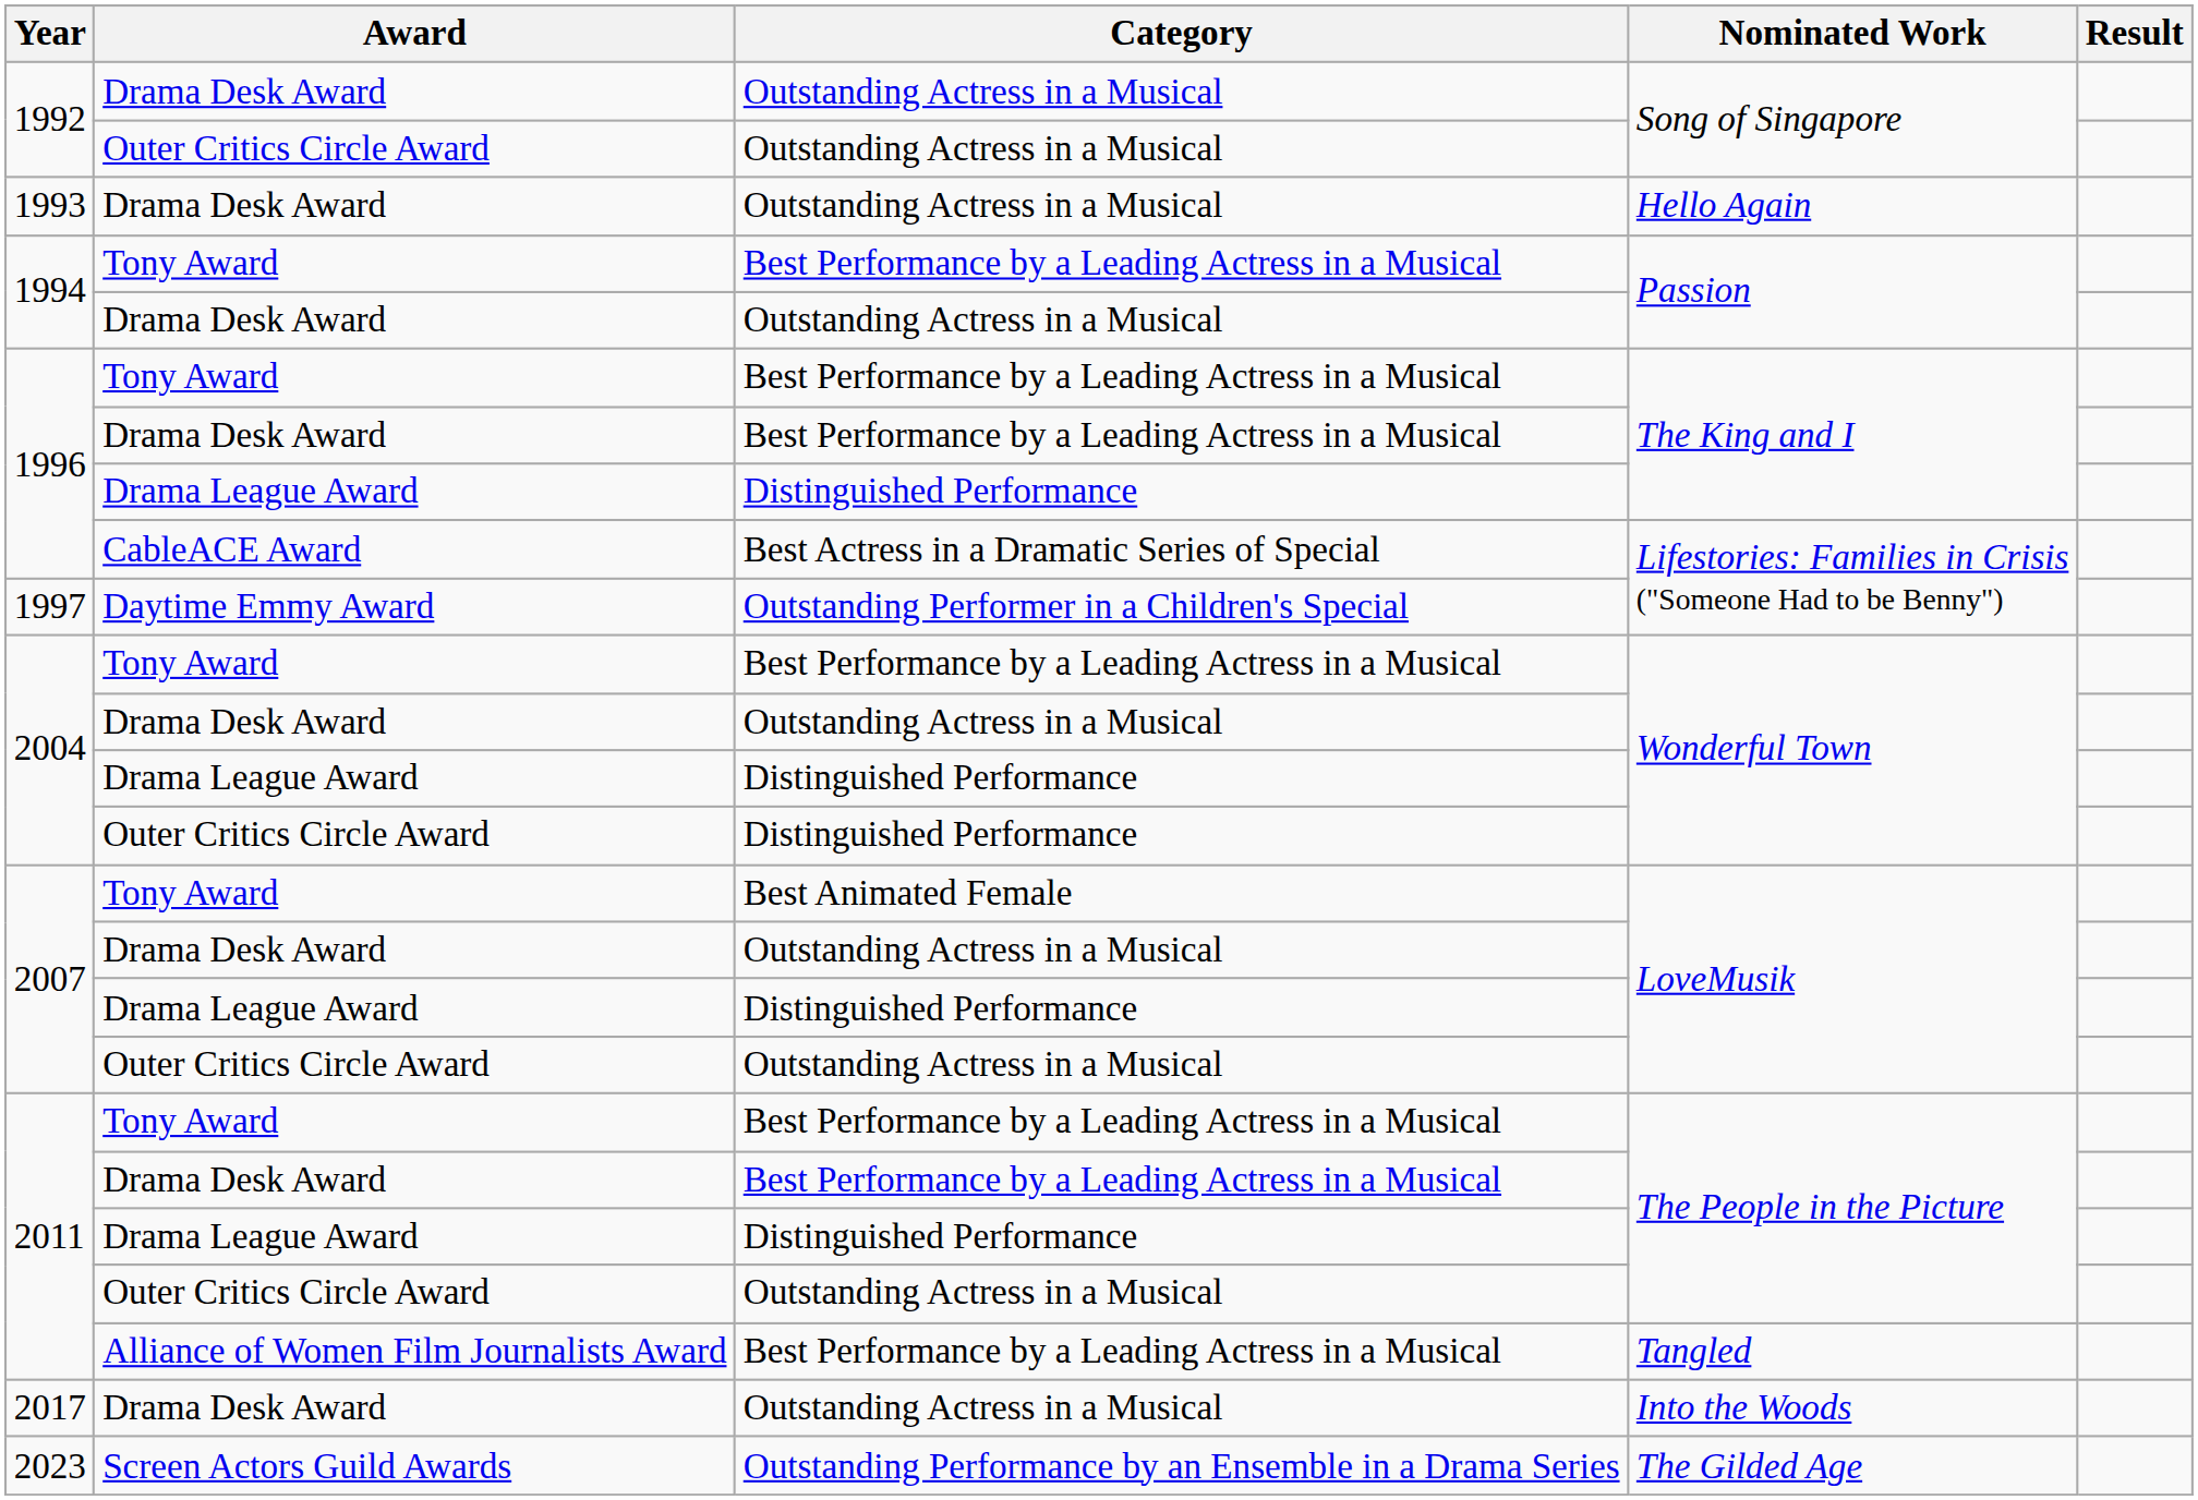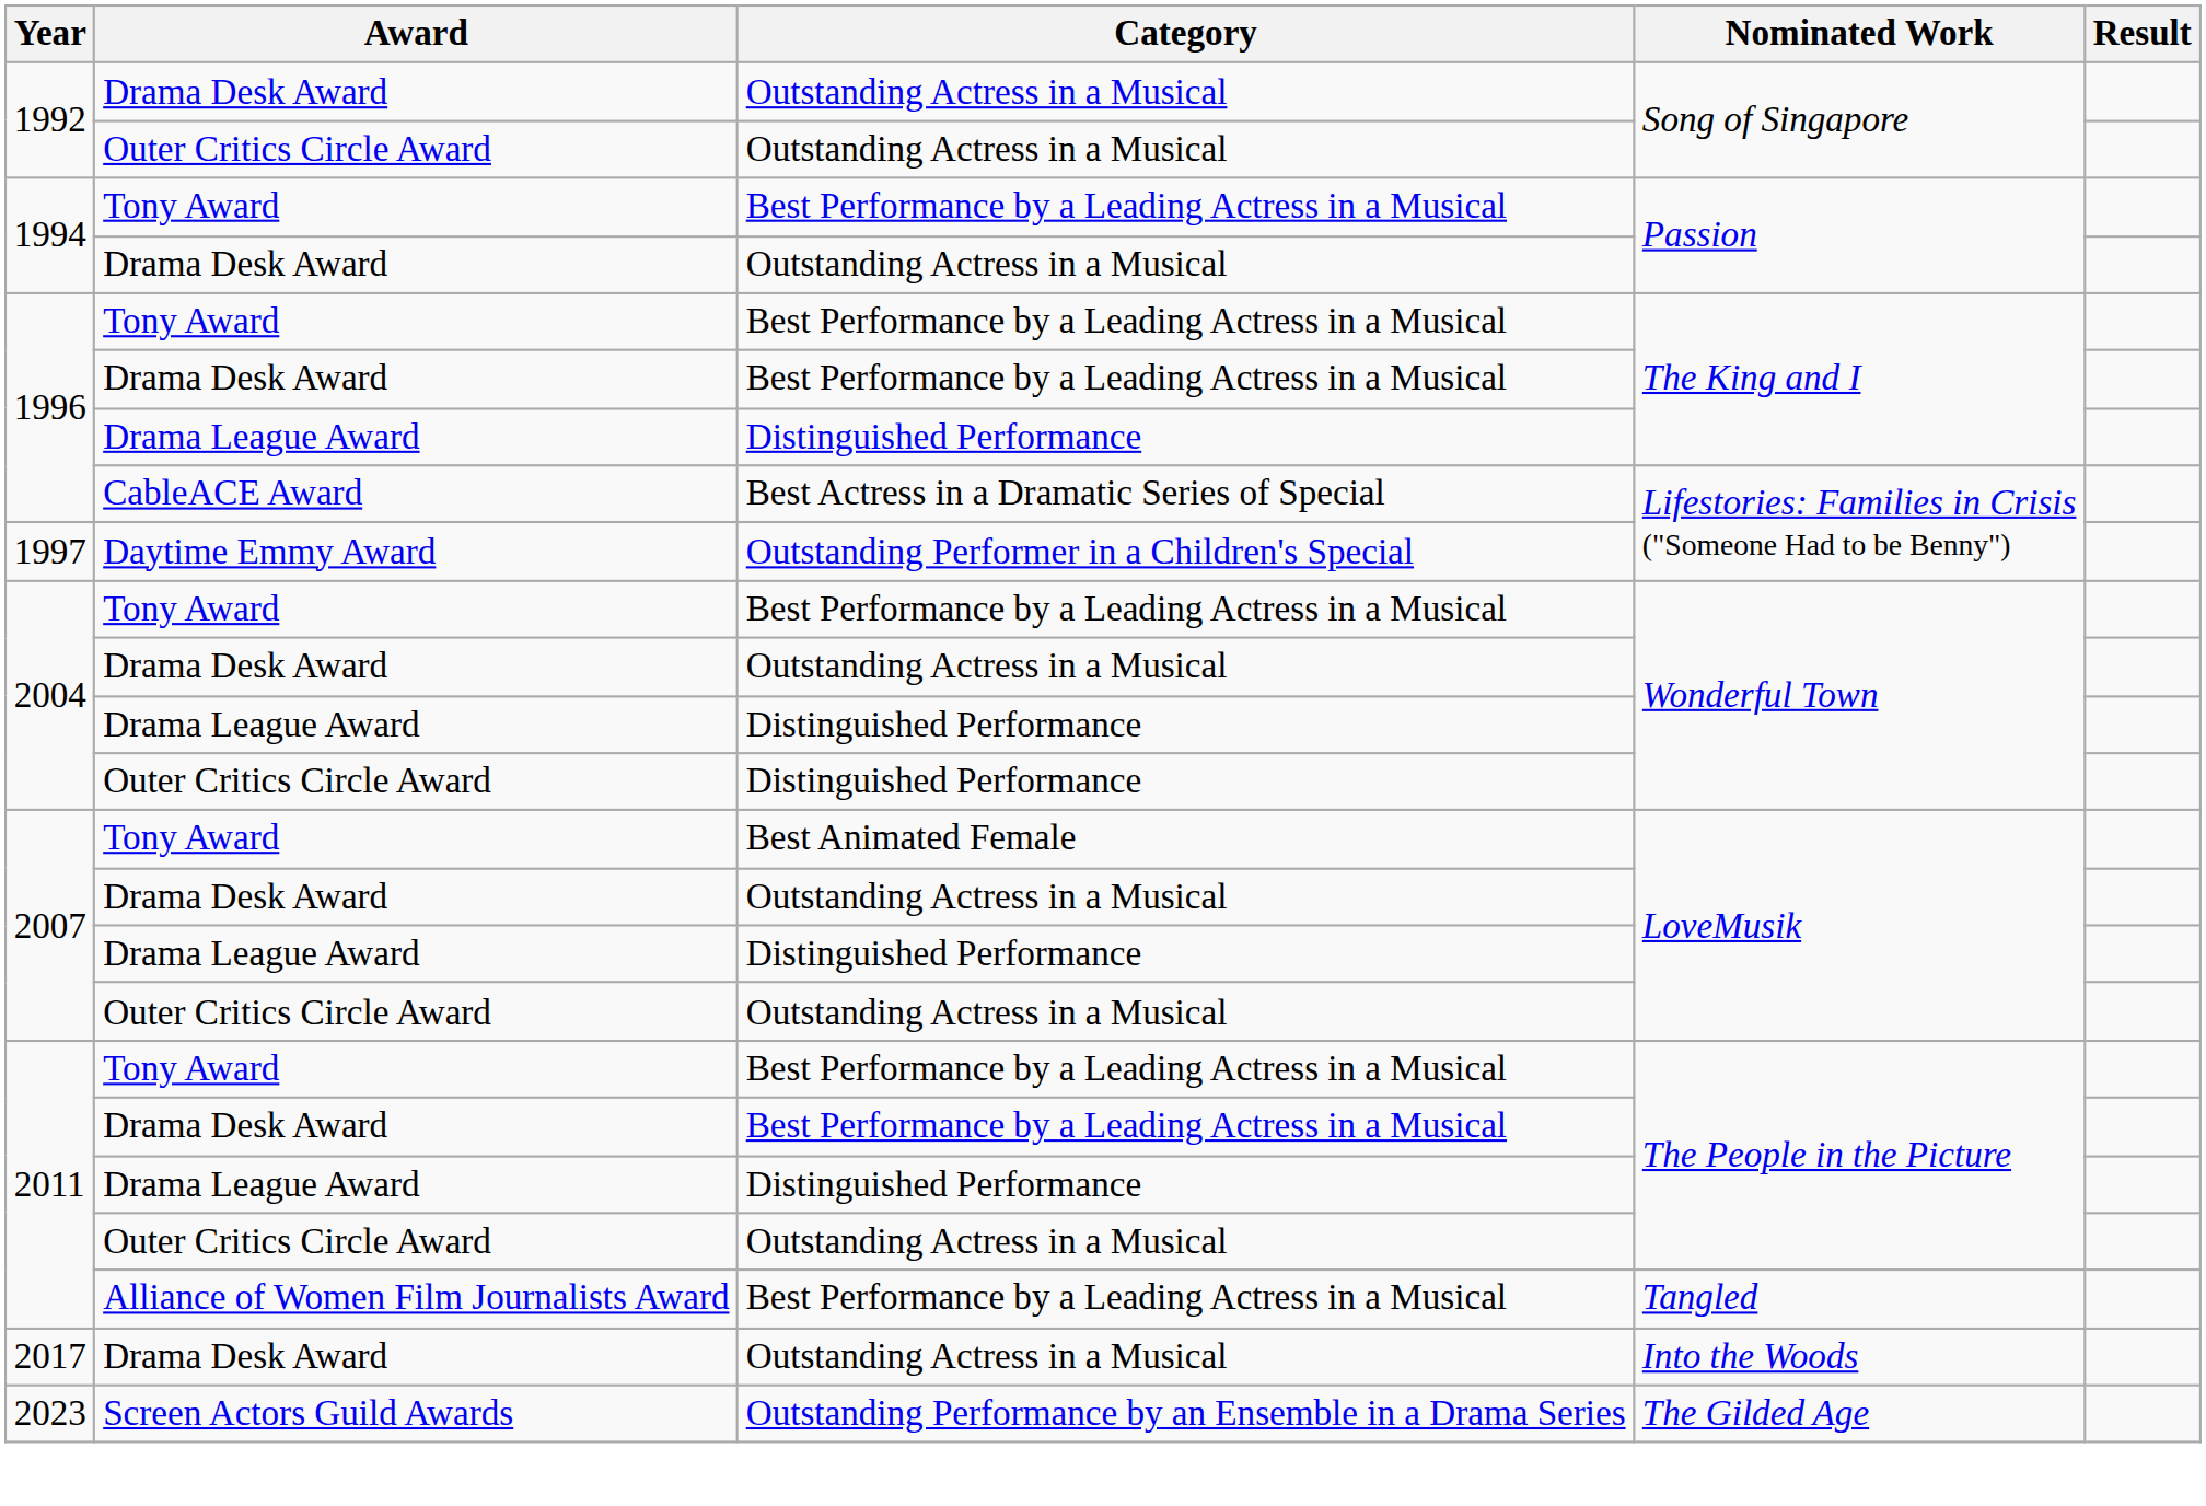- row: 1993 | Drama Desk Award | Outstanding Actress in a Musical | Hello Again
